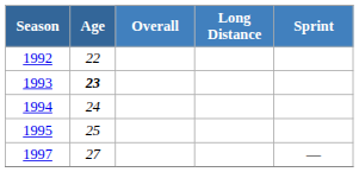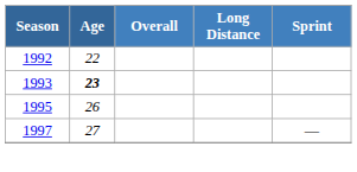- row: 1994 | 24
1995 | Age: 25 -> 26
